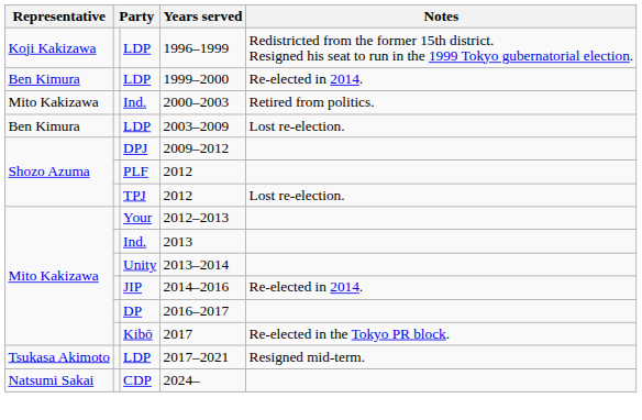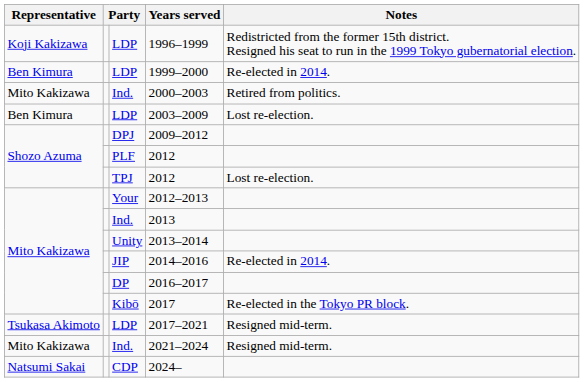+ row: Mito Kakizawa | Ind. | 2021–2024 | Resigned mid-term.
